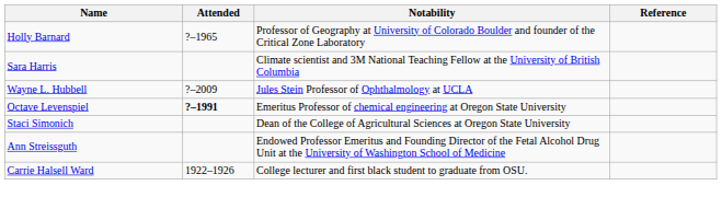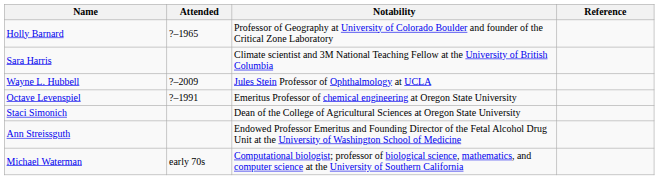Octave Levenspiel | Attended: bold -> normal
- row: Carrie Halsell Ward | 1922–1926 | College lecturer and first black student to graduate from OSU.
+ row: Michael Waterman | early 70s | Computational biologist; professor of biological science, mathematics, and computer science at the University of Southern California
